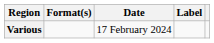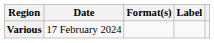columns swapped: Date <-> Format(s)
